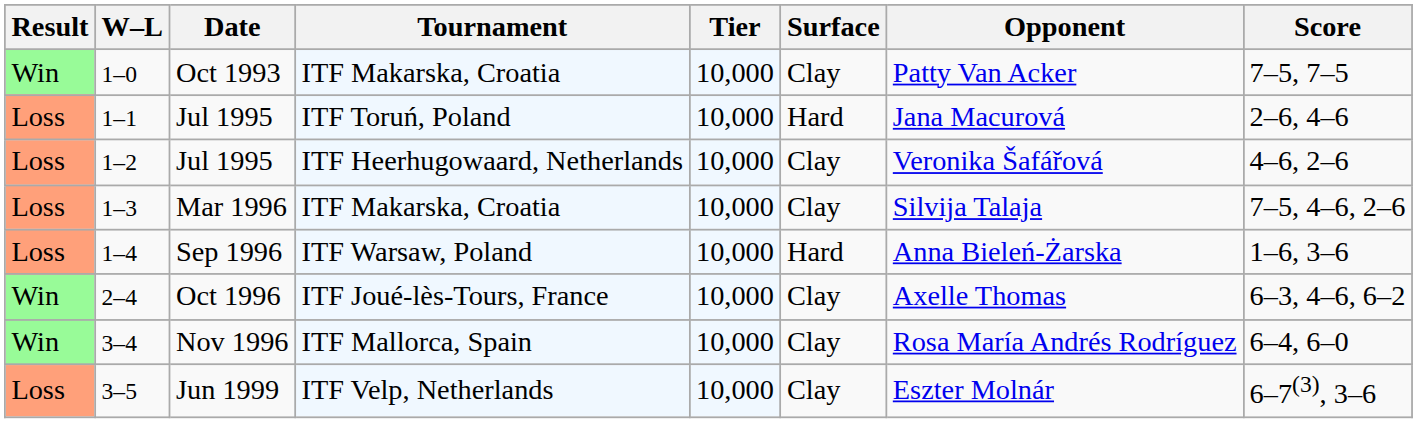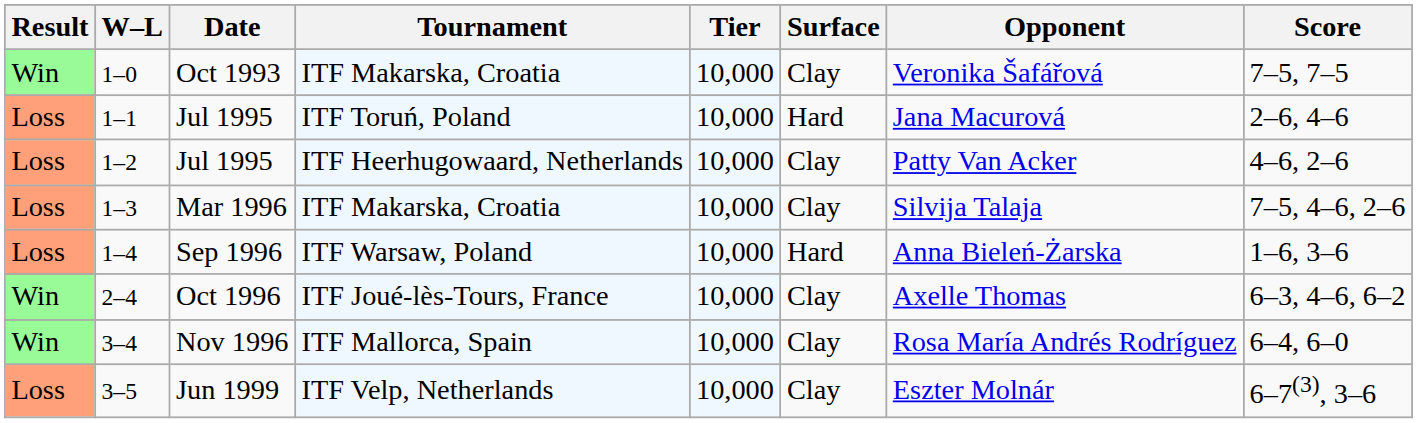1–0 | Opponent: Patty Van Acker -> Veronika Šafářová
1–2 | Opponent: Veronika Šafářová -> Patty Van Acker
